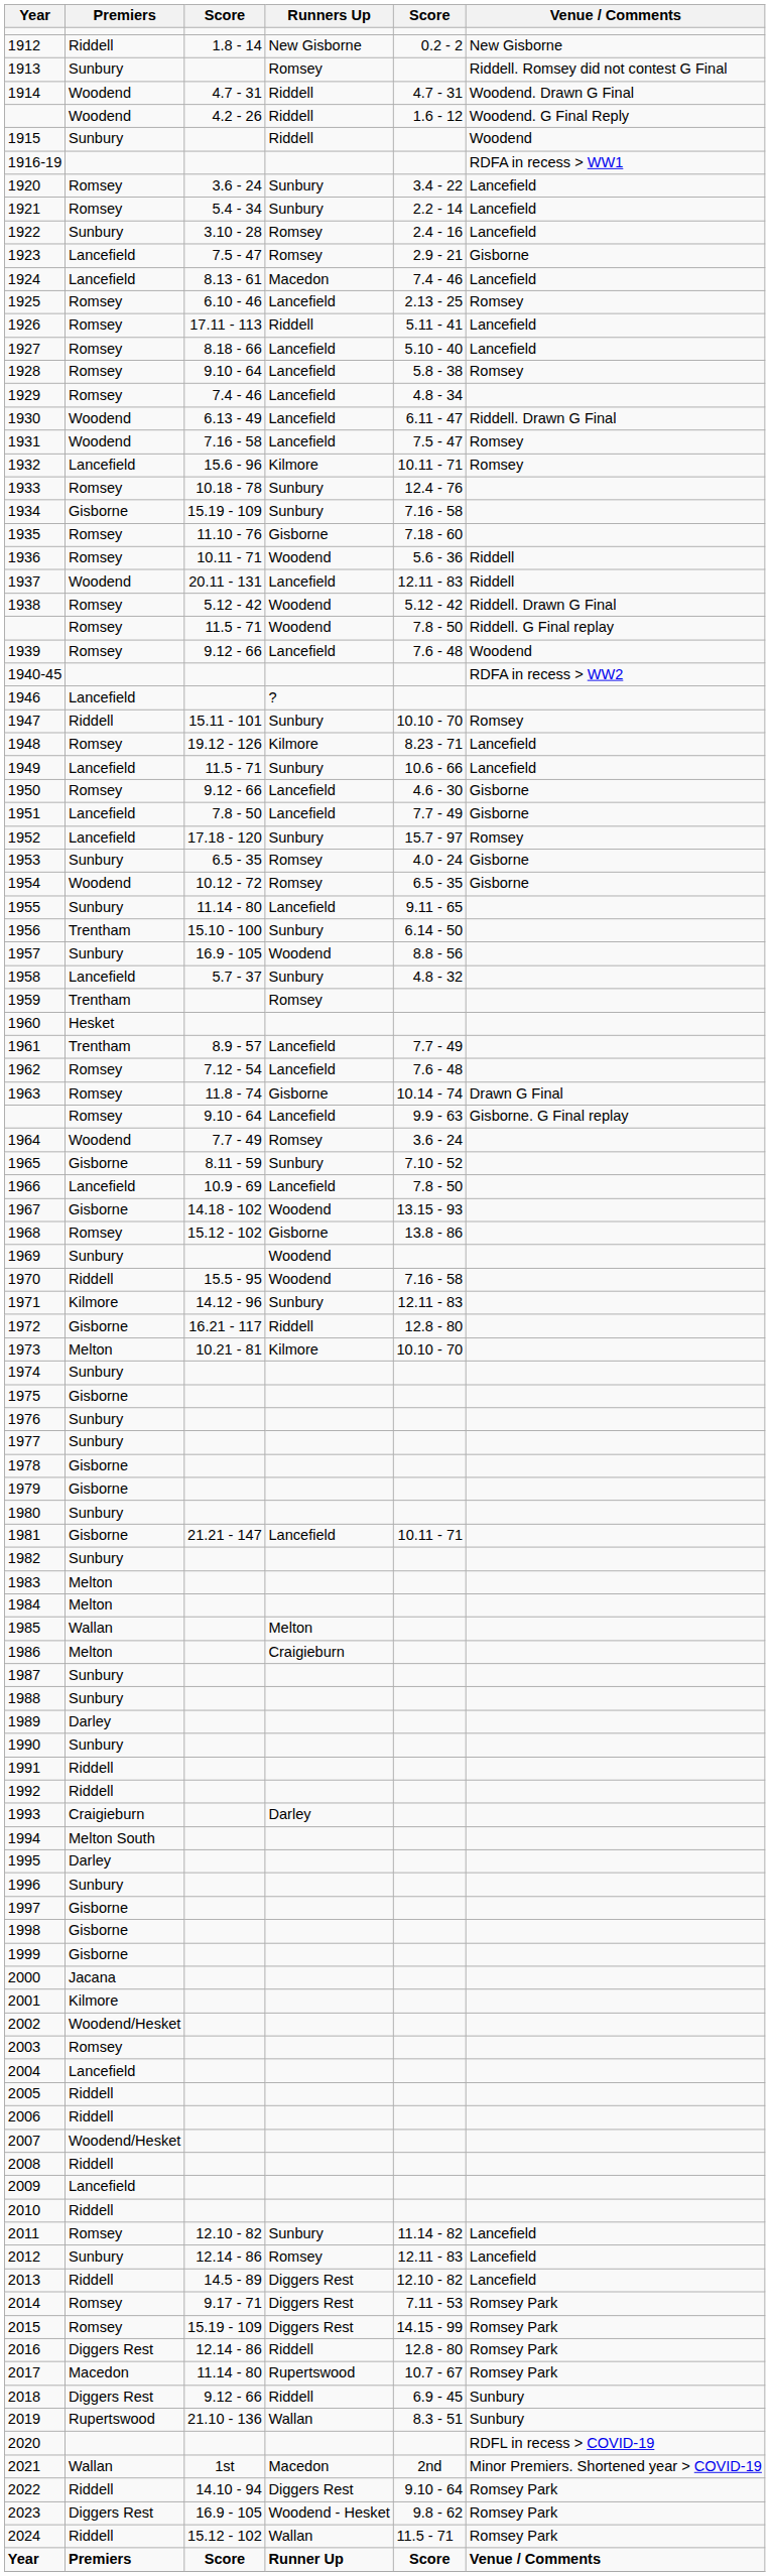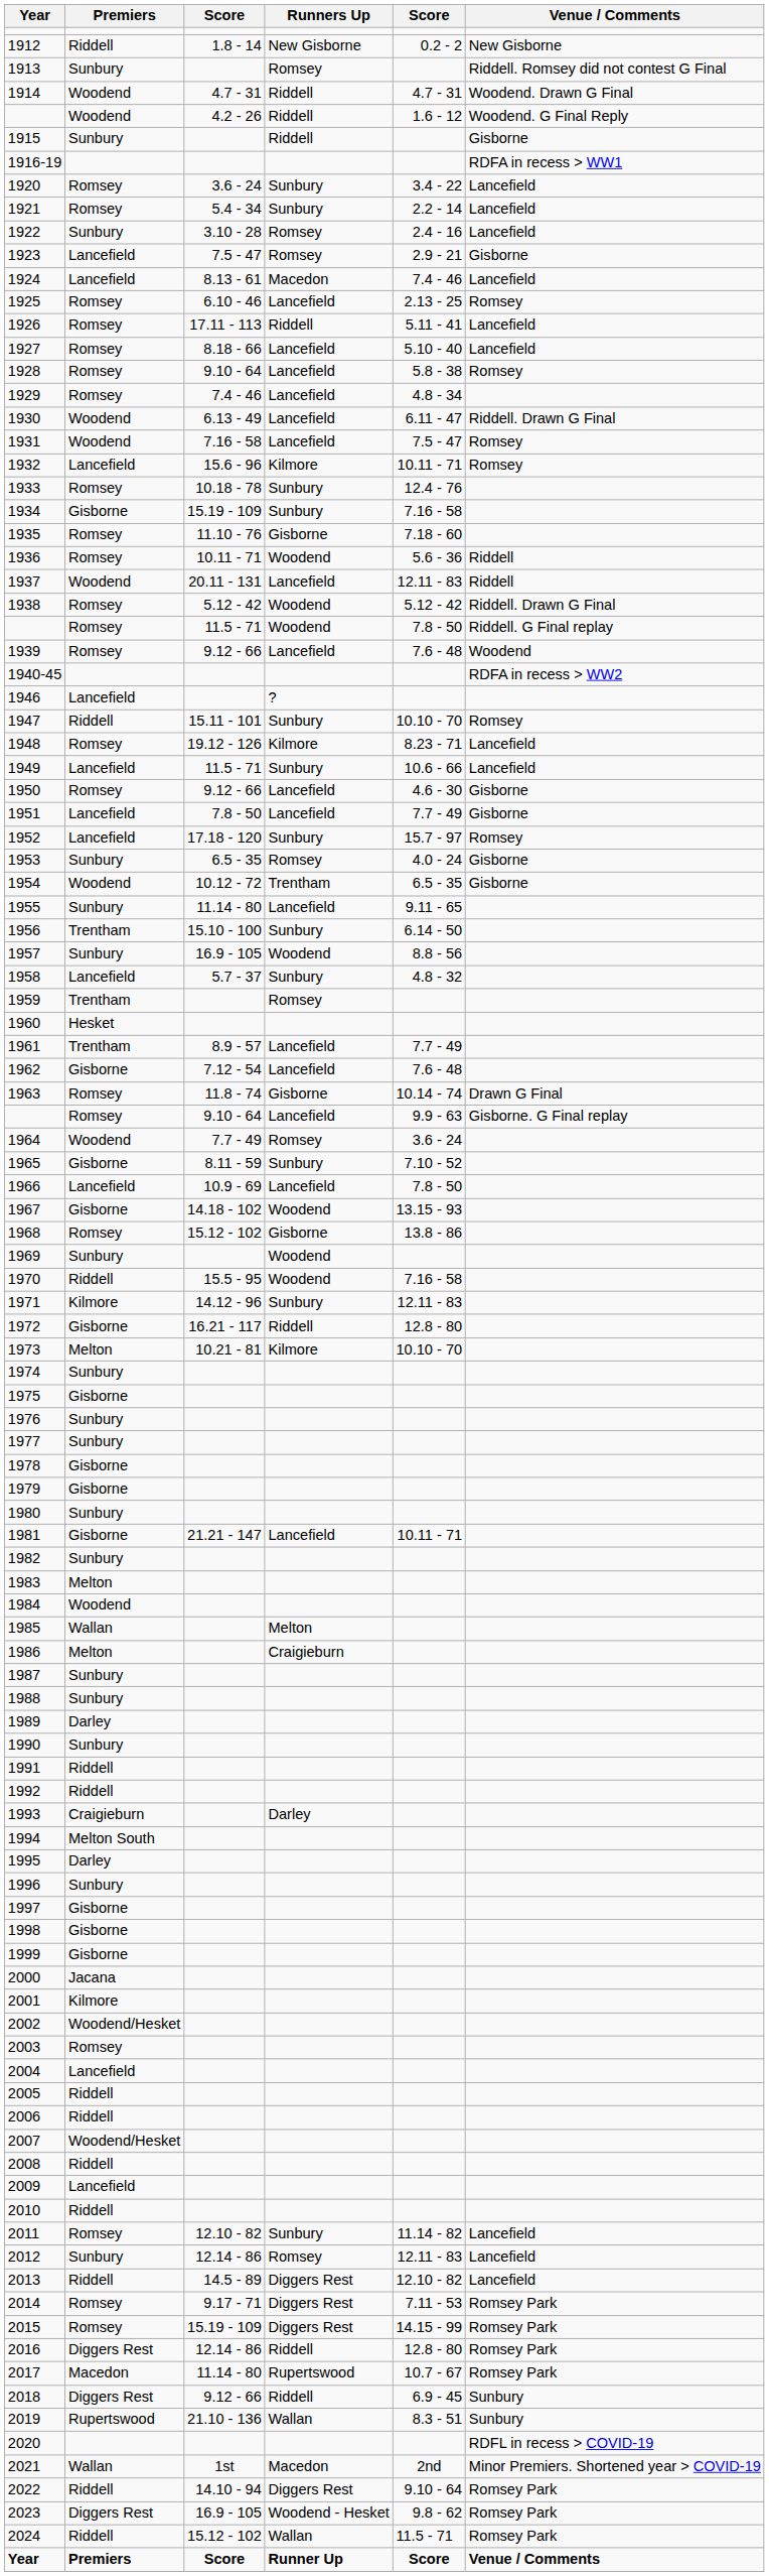1915 | Venue / Comments: Woodend -> Gisborne
1954 | Runners Up: Romsey -> Trentham
1962 | Premiers: Romsey -> Gisborne
1984 | Premiers: Melton -> Woodend
